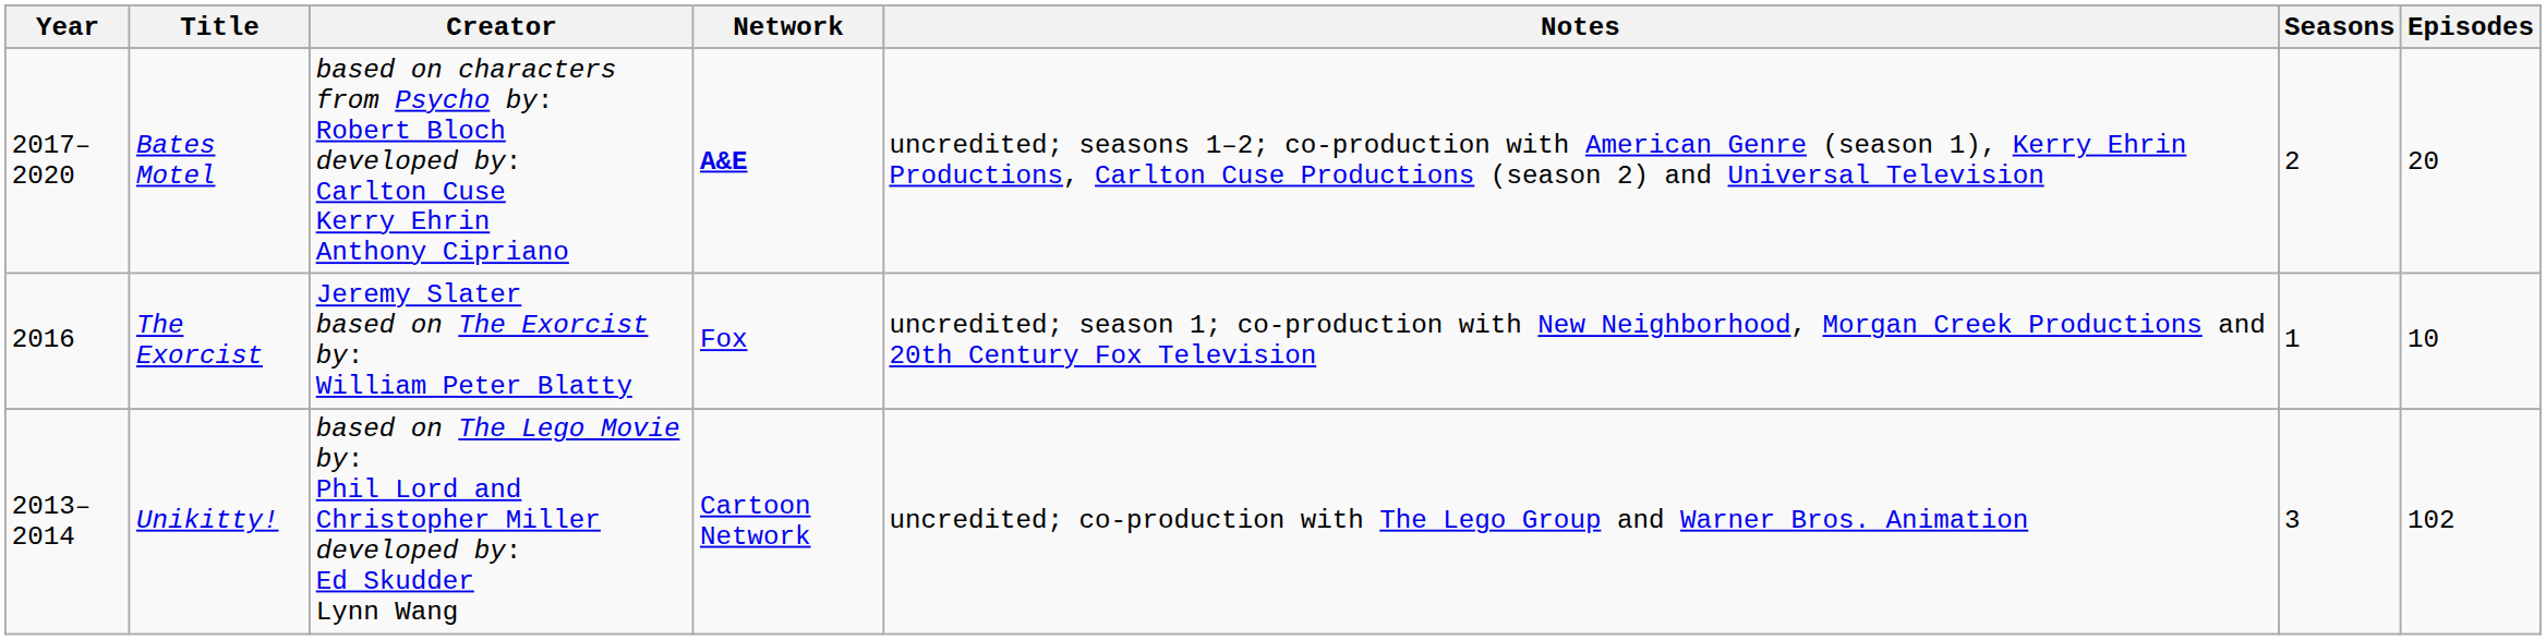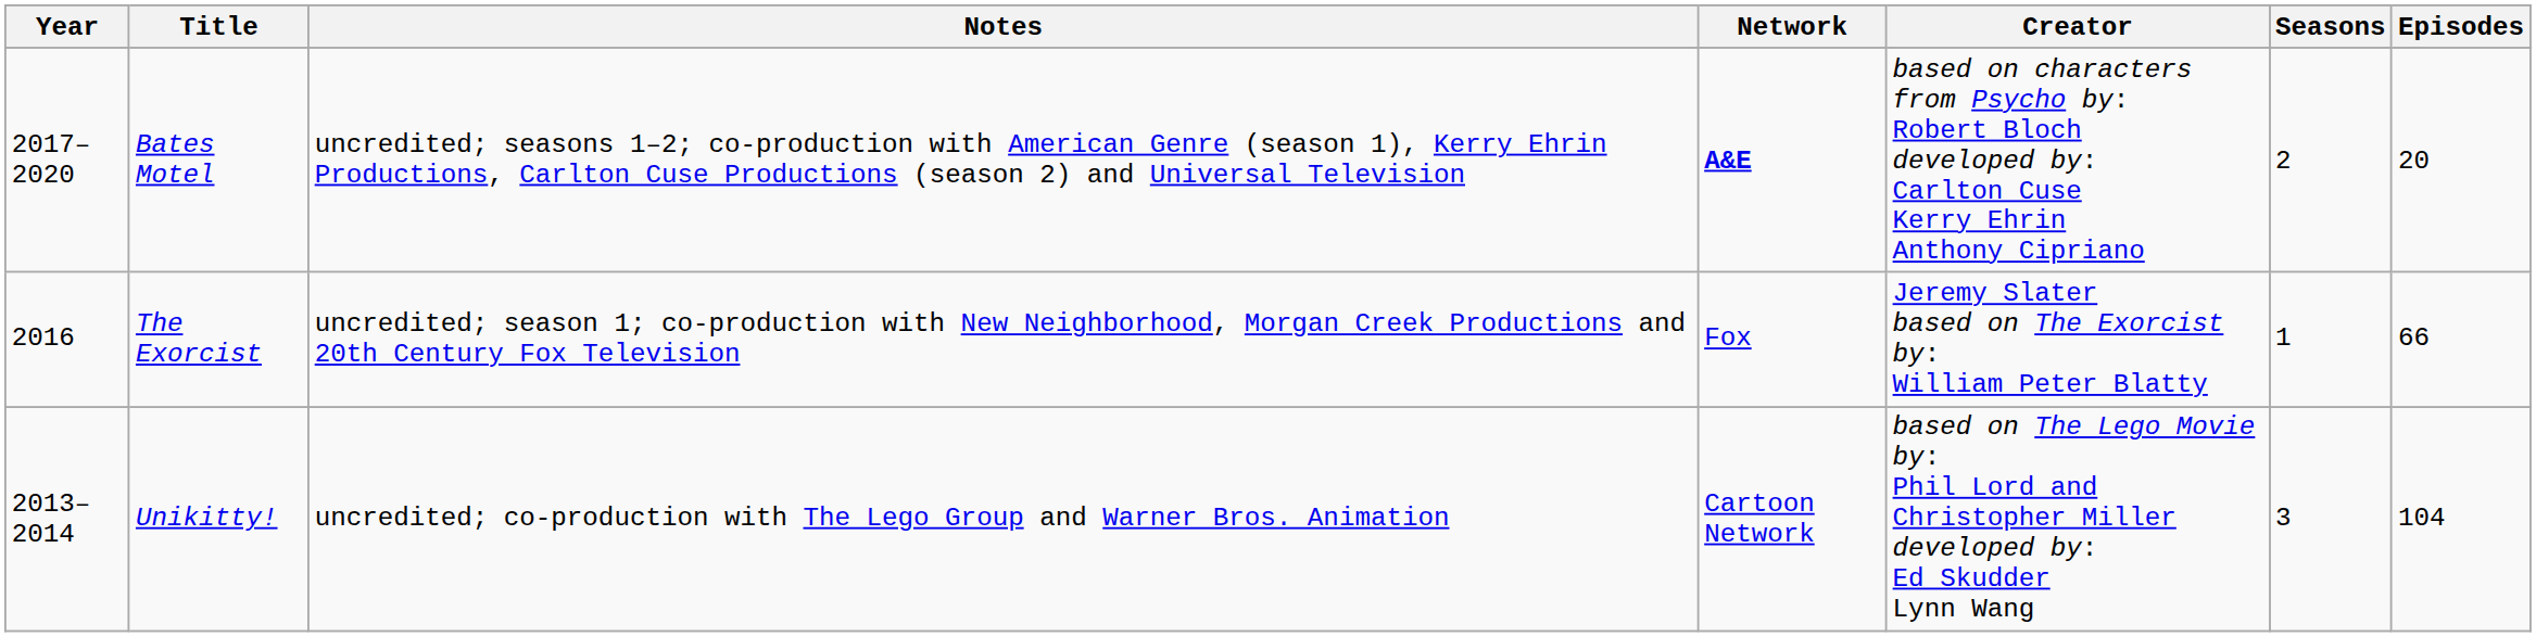columns swapped: Creator <-> Notes
The Exorcist | Episodes: 10 -> 66
Unikitty! | Episodes: 102 -> 104
